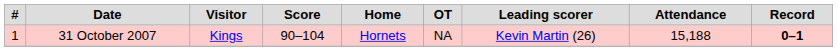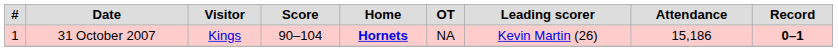31 October 2007 | Home: normal -> bold
31 October 2007 | Attendance: 15,188 -> 15,186
